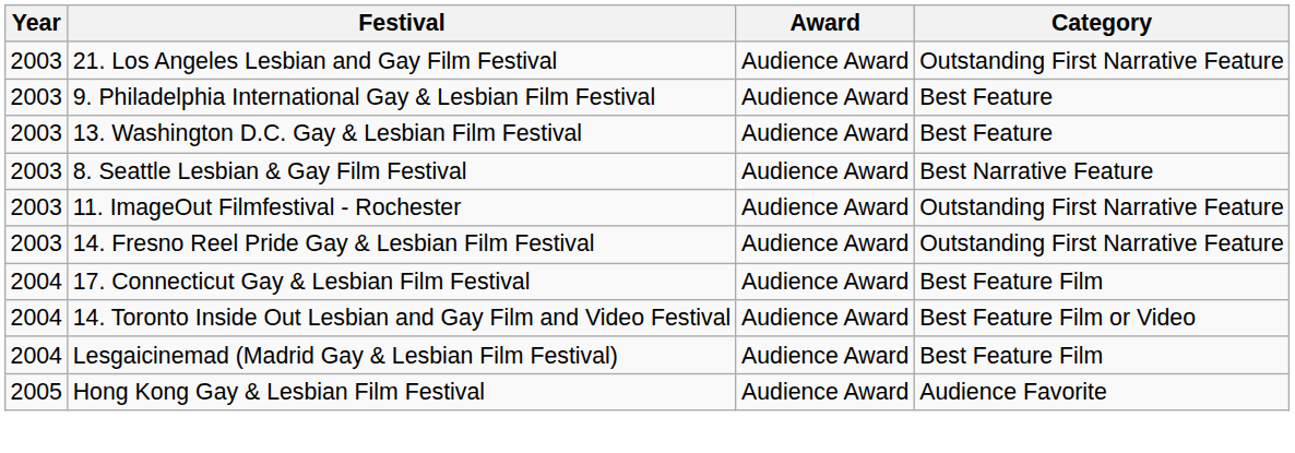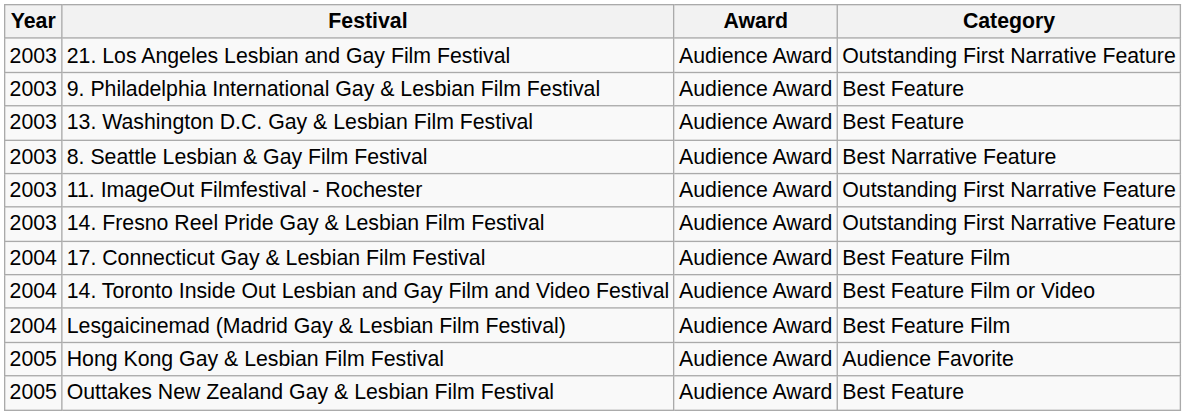+ row: 2005 | Outtakes New Zealand Gay & Lesbian Film Festival | Audience Award | Best Feature
